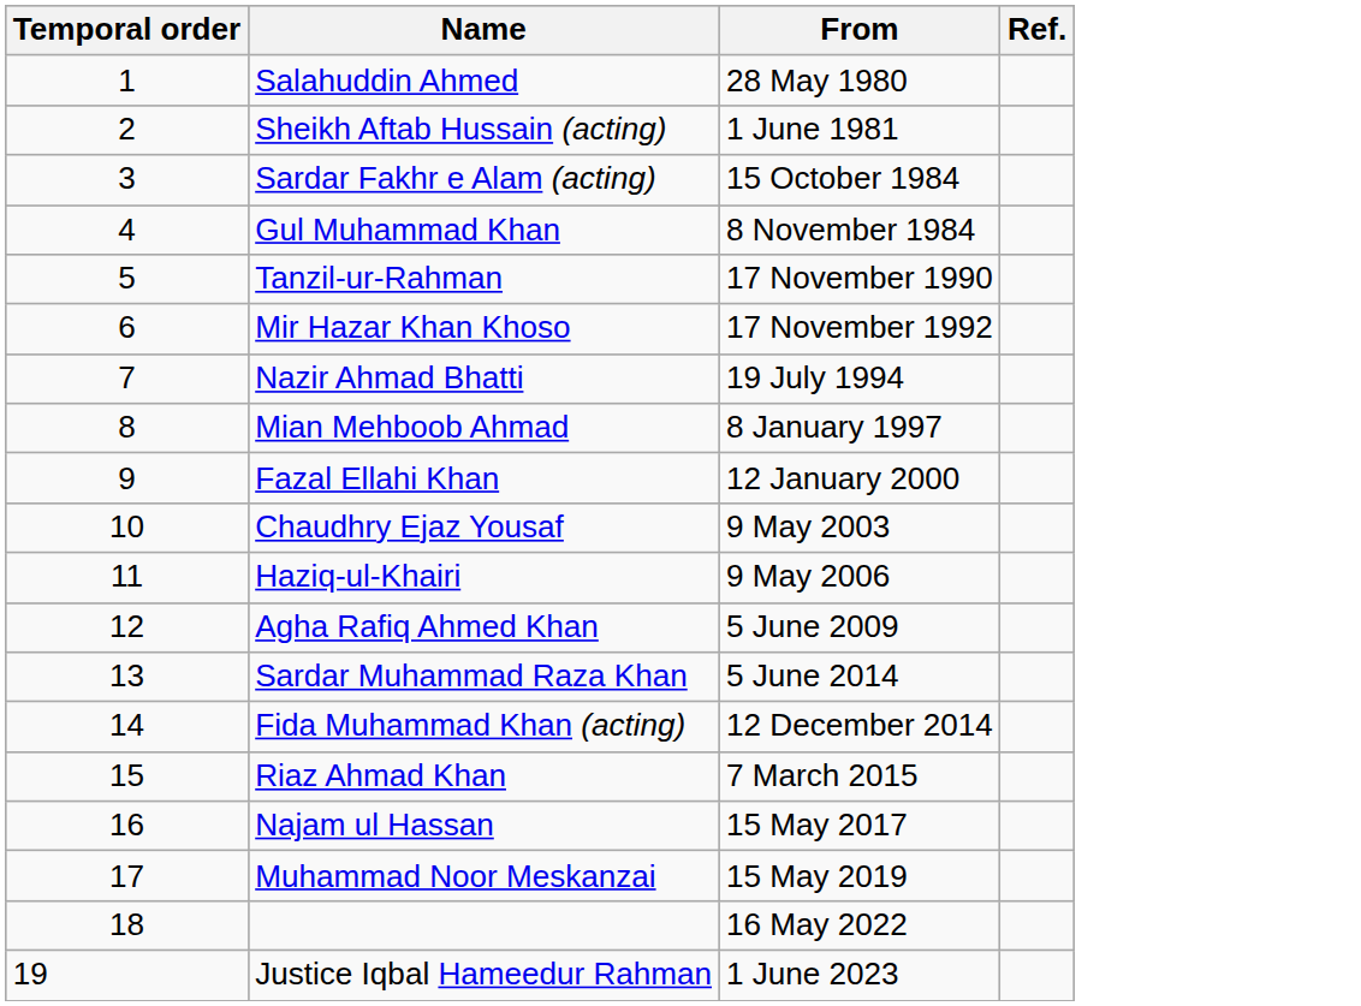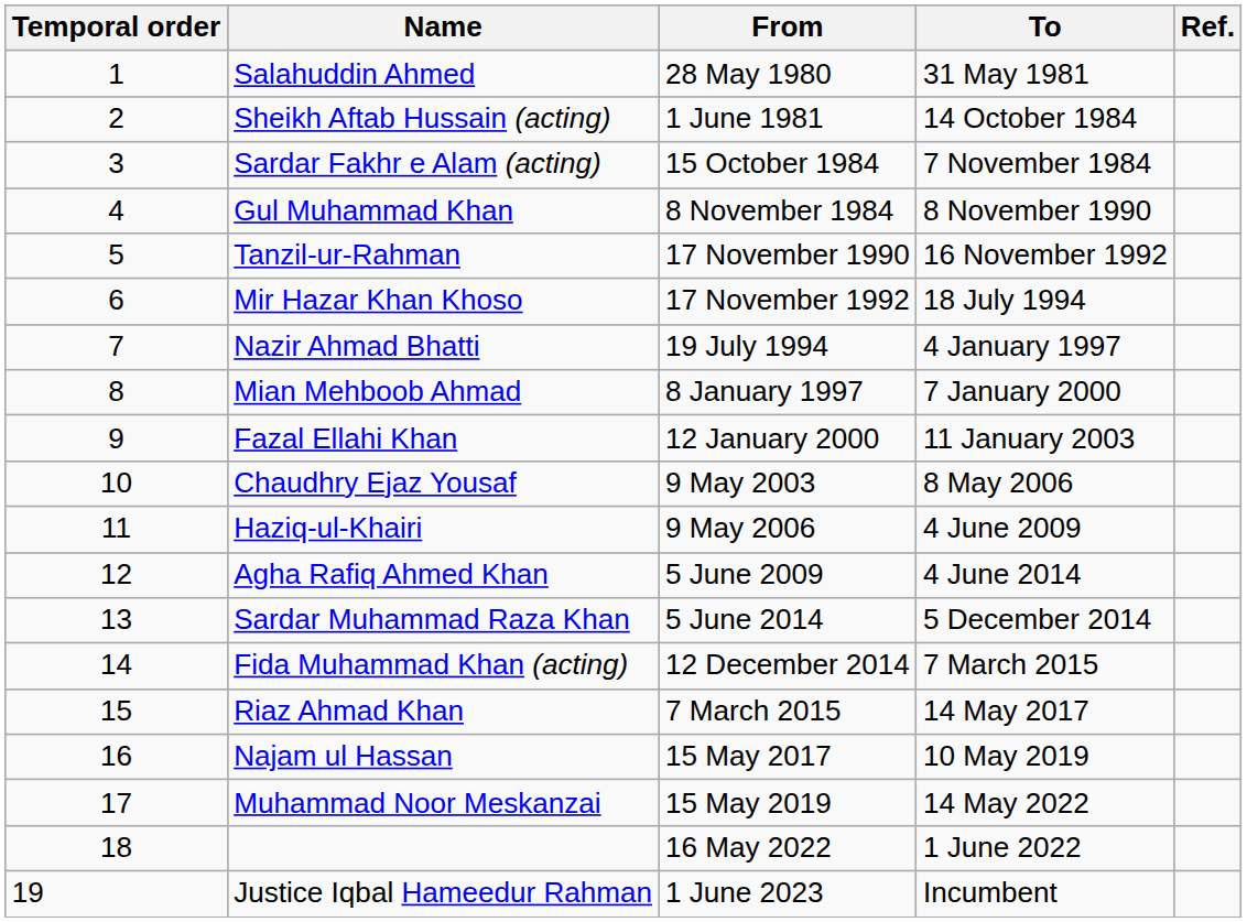+ column: To | 31 May 1981 | 14 October 1984 | 7 November 1984 | 8 November 1990 | 16 November 1992 | 18 July 1994 | 4 January 1997 | 7 January 2000 | 11 January 2003 | 8 May 2006 | 4 June 2009 | 4 June 2014 | 5 December 2014 | 7 March 2015 | 14 May 2017 | 10 May 2019 | 14 May 2022 | 1 June 2022 | Incumbent
